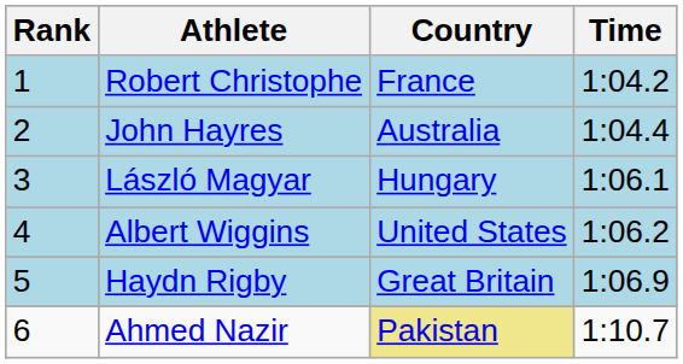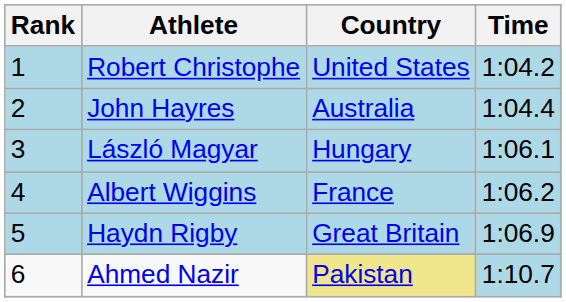Robert Christophe | Country: France -> United States
Albert Wiggins | Country: United States -> France
Ahmed Nazir | Time: no background -> lightblue background
